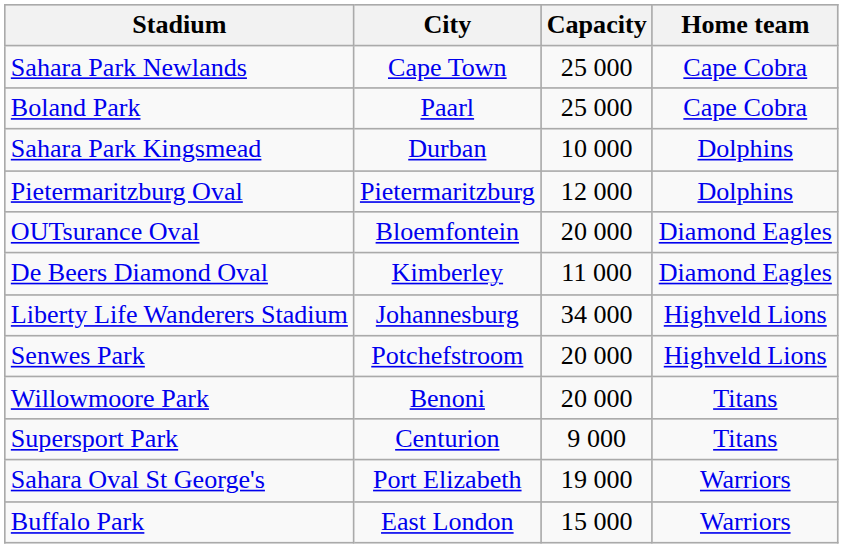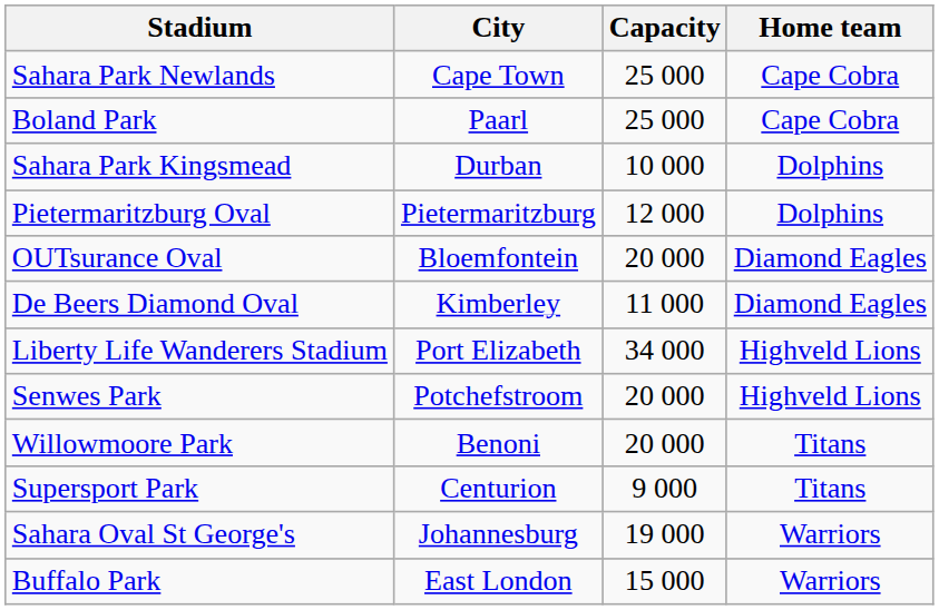Liberty Life Wanderers Stadium | City: Johannesburg -> Port Elizabeth
Sahara Oval St George's | City: Port Elizabeth -> Johannesburg
